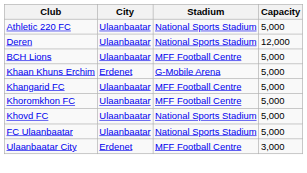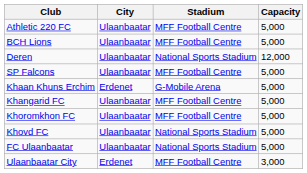Athletic 220 FC | Stadium: National Sports Stadium -> MFF Football Centre
rows swapped: BCH Lions <-> Deren
+ row: SP Falcons | Ulaanbaatar | MFF Football Centre | 5,000
